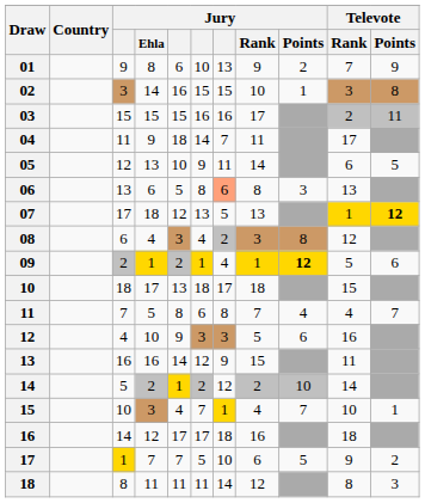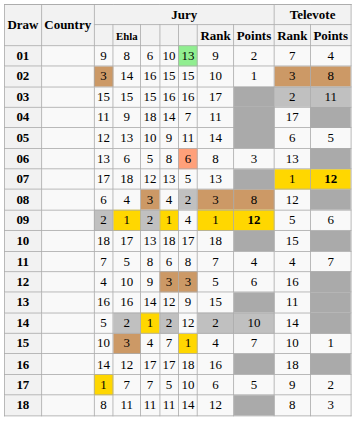01 | column 7: no background -> lightgreen background
01 | Televote / Points: 9 -> 4
